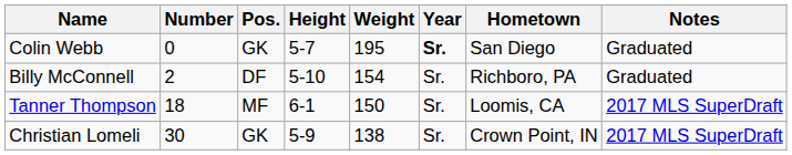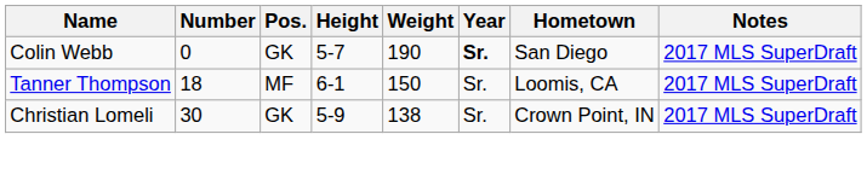Colin Webb | Weight: 195 -> 190
Colin Webb | Notes: Graduated -> 2017 MLS SuperDraft
- row: Billy McConnell | 2 | DF | 5-10 | 154 | Sr. | Richboro, PA | Graduated
